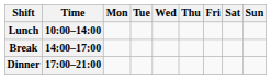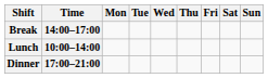rows swapped: Lunch <-> Break
